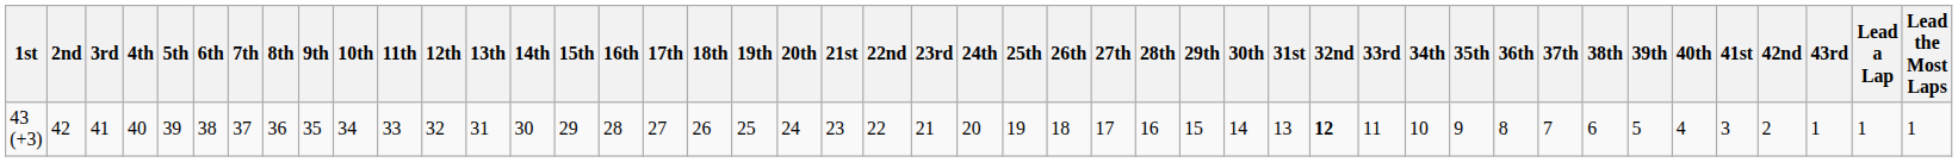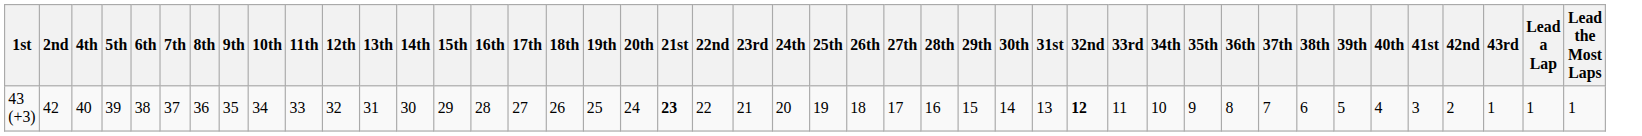- column: 3rd | 41
43 (+3) | 21st: normal -> bold
